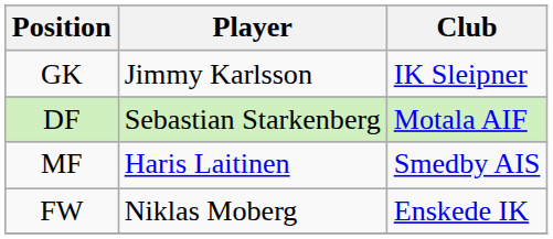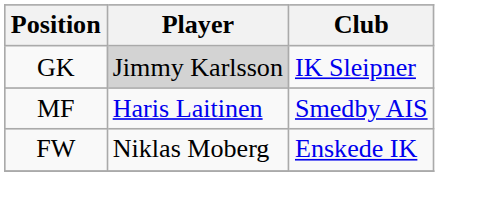GK | Player: no background -> lightgrey background
- row: DF | Sebastian Starkenberg | Motala AIF
